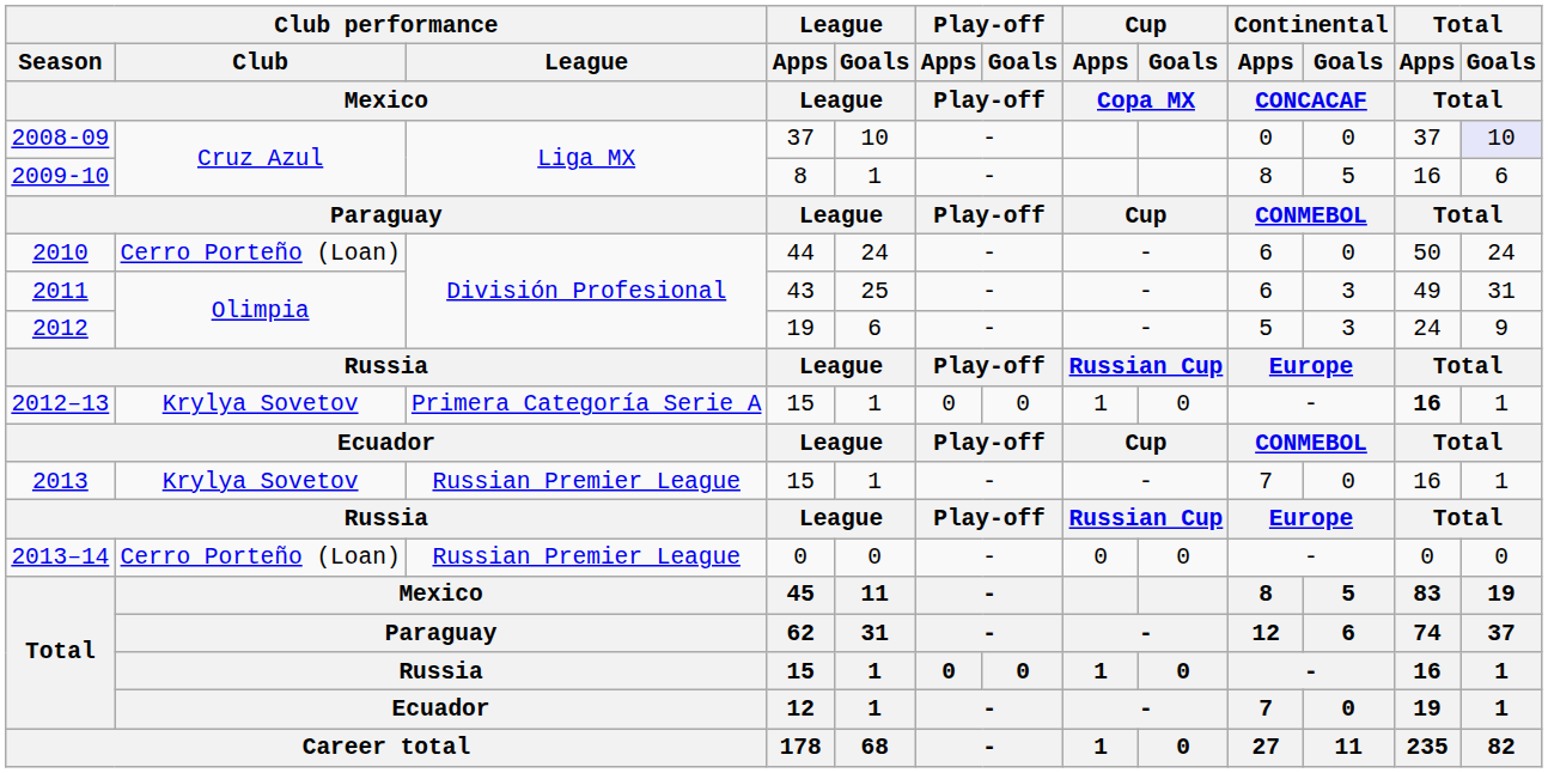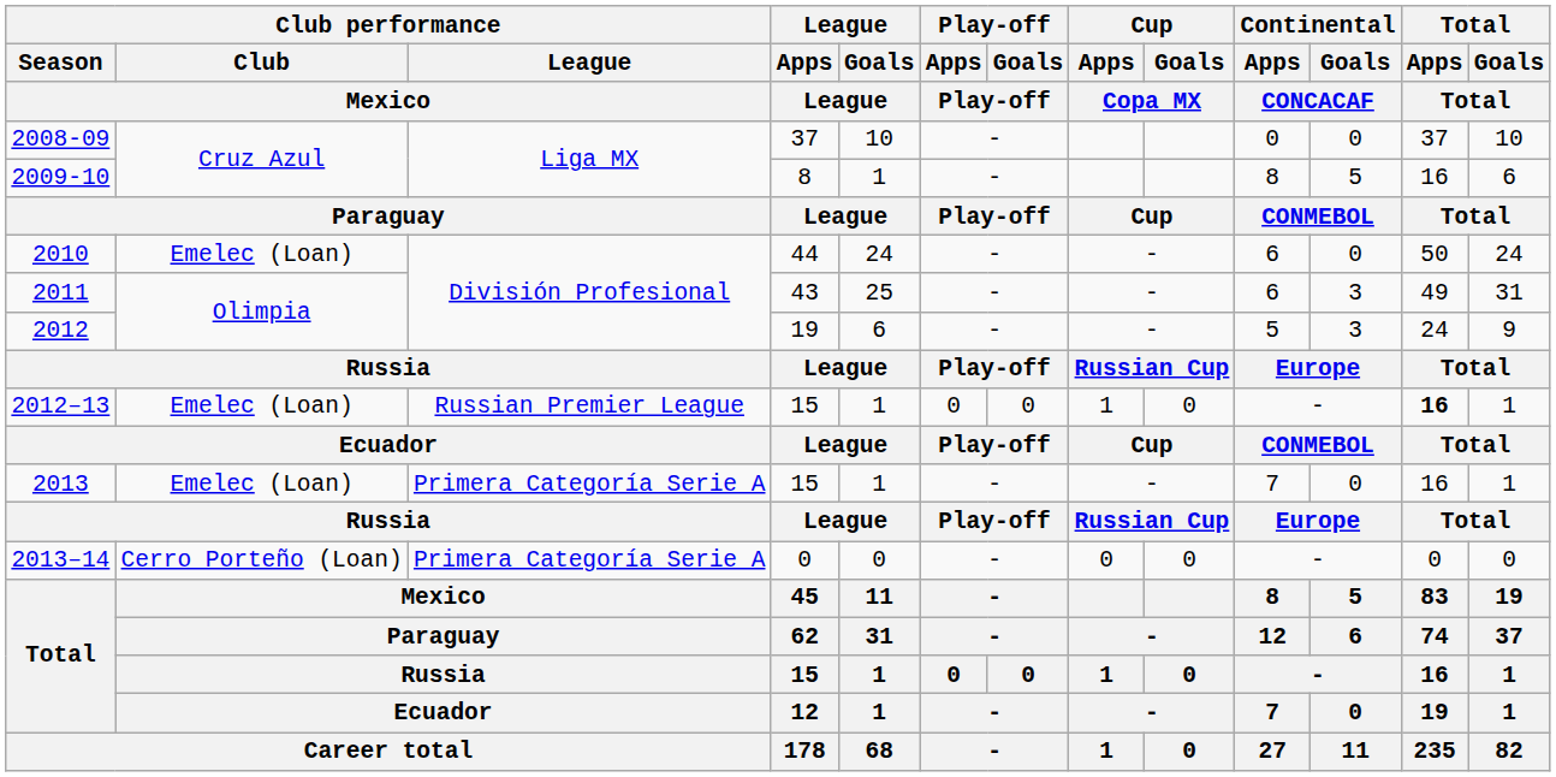2008-09 | Total / Goals / Total: lavender background -> no background
2010 | Club performance / Club / Mexico: Cerro Porteño (Loan) -> Emelec (Loan)
2012–13 | Club performance / Club / Mexico: Krylya Sovetov -> Emelec (Loan)
2012–13 | Club performance / League / Mexico: Primera Categoría Serie A -> Russian Premier League
2013 | Club performance / Club / Mexico: Krylya Sovetov -> Emelec (Loan)
2013 | Club performance / League / Mexico: Russian Premier League -> Primera Categoría Serie A
2013–14 | Club performance / League / Mexico: Russian Premier League -> Primera Categoría Serie A
